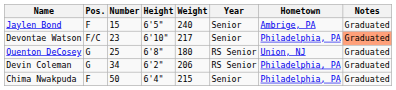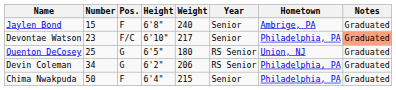columns swapped: Number <-> Pos.
Jaylen Bond | Height: 6'5" -> 6'8"
Quenton DeCosey | Height: 6'8" -> 6'5"
